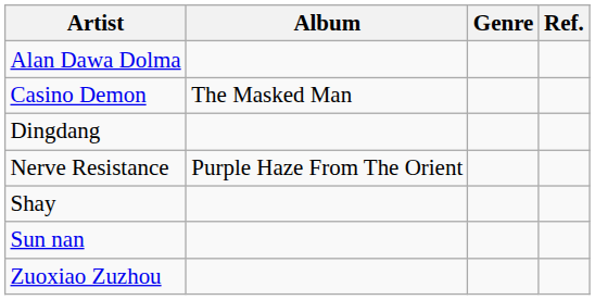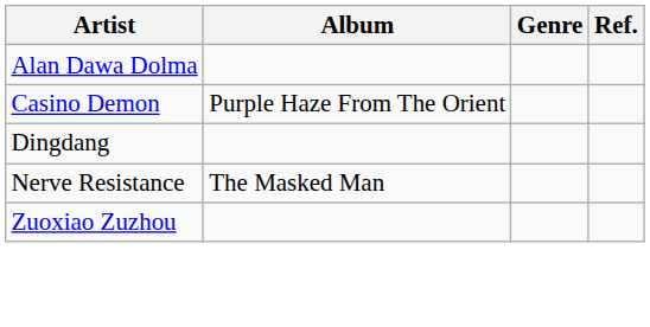Casino Demon | Album: The Masked Man -> Purple Haze From The Orient
Nerve Resistance | Album: Purple Haze From The Orient -> The Masked Man
- row: Shay
- row: Sun nan
